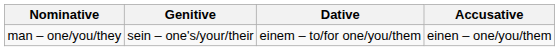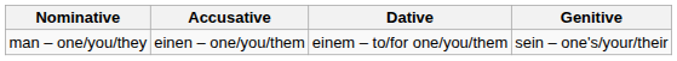columns swapped: Accusative <-> Genitive
